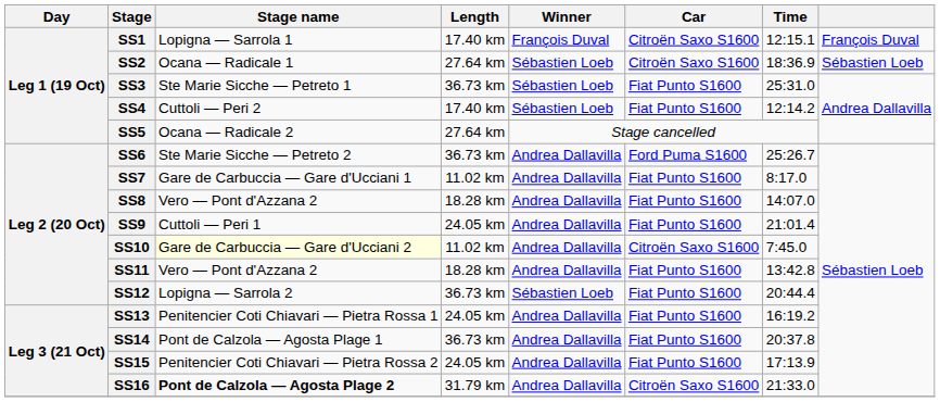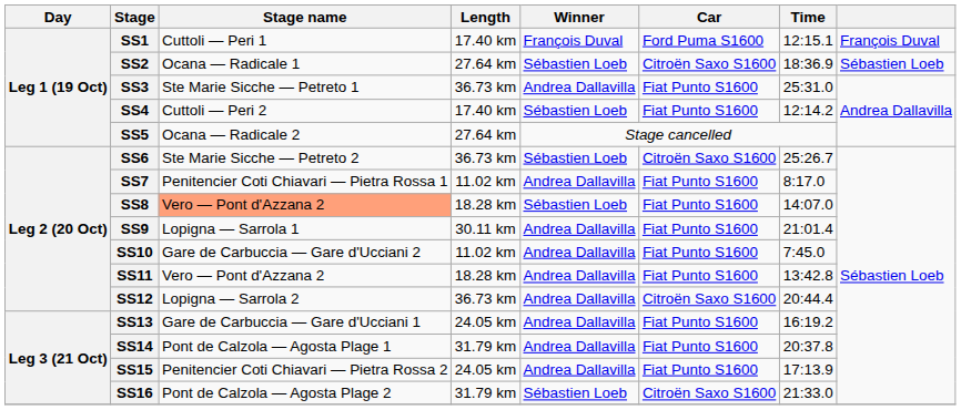SS1 | Stage name: Lopigna — Sarrola 1 -> Cuttoli — Peri 1
SS1 | Car: Citroën Saxo S1600 -> Ford Puma S1600
SS3 | Winner: Sébastien Loeb -> Andrea Dallavilla
SS6 | Winner: Andrea Dallavilla -> Sébastien Loeb
SS6 | Car: Ford Puma S1600 -> Citroën Saxo S1600
SS7 | Stage name: Gare de Carbuccia — Gare d'Ucciani 1 -> Penitencier Coti Chiavari — Pietra Rossa 1
SS8 | Stage name: no background -> lightsalmon background
SS8 | Winner: Andrea Dallavilla -> Sébastien Loeb
SS9 | Stage name: Cuttoli — Peri 1 -> Lopigna — Sarrola 1
SS9 | Length: 24.05 km -> 30.11 km
SS10 | Stage name: lightyellow background -> no background
SS10 | Car: Citroën Saxo S1600 -> Fiat Punto S1600
SS12 | Winner: Sébastien Loeb -> Andrea Dallavilla
SS12 | Car: Fiat Punto S1600 -> Citroën Saxo S1600
SS13 | Stage name: Penitencier Coti Chiavari — Pietra Rossa 1 -> Gare de Carbuccia — Gare d'Ucciani 1
SS14 | Length: 36.73 km -> 31.79 km
SS16 | Stage name: bold -> normal
SS16 | Winner: Andrea Dallavilla -> Sébastien Loeb
